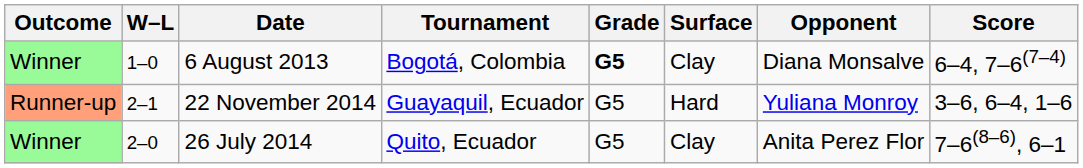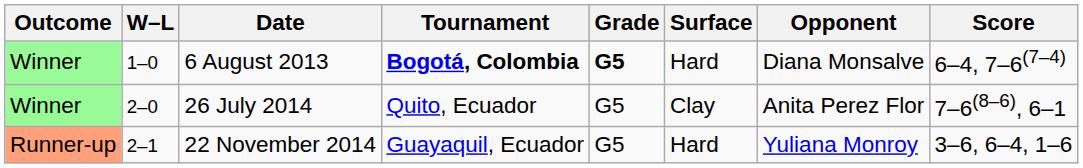6 August 2013 | Tournament: normal -> bold
6 August 2013 | Surface: Clay -> Hard
rows swapped: 26 July 2014 <-> 22 November 2014
